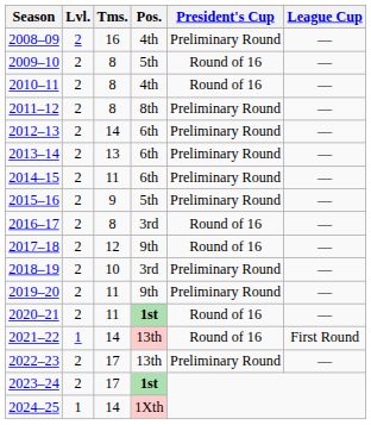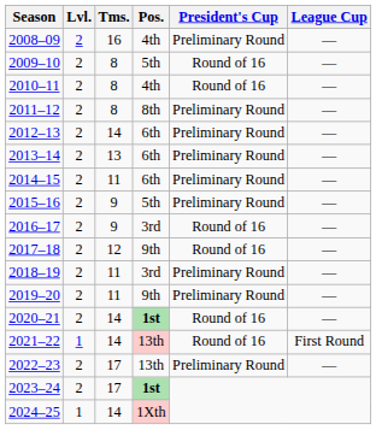2016–17 | Tms.: 8 -> 9
2018–19 | Tms.: 10 -> 11
2020–21 | Tms.: 11 -> 14
